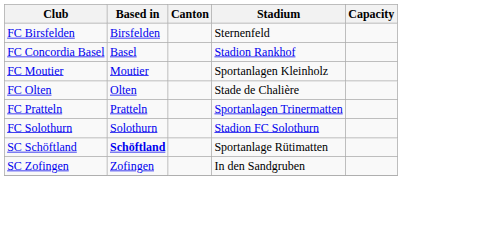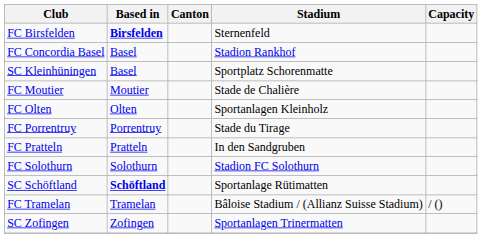FC Birsfelden | Based in: normal -> bold
+ row: SC Kleinhüningen | Basel | Sportplatz Schorenmatte
FC Moutier | Stadium: Sportanlagen Kleinholz -> Stade de Chalière
FC Olten | Stadium: Stade de Chalière -> Sportanlagen Kleinholz
+ row: FC Porrentruy | Porrentruy | Stade du Tirage
FC Pratteln | Stadium: Sportanlagen Trinermatten -> In den Sandgruben
+ row: FC Tramelan | Tramelan | Bâloise Stadium / (Allianz Suisse Stadium) | / ()
SC Zofingen | Stadium: In den Sandgruben -> Sportanlagen Trinermatten
